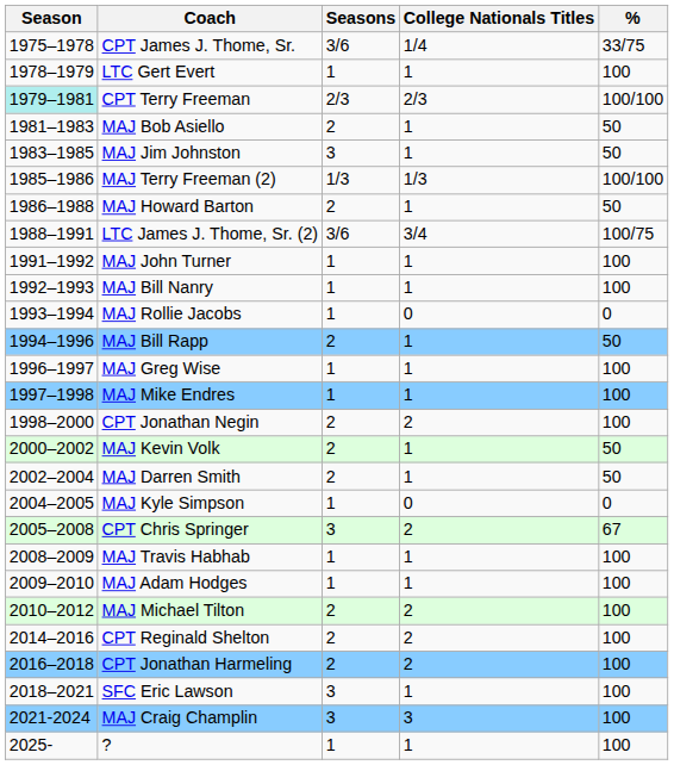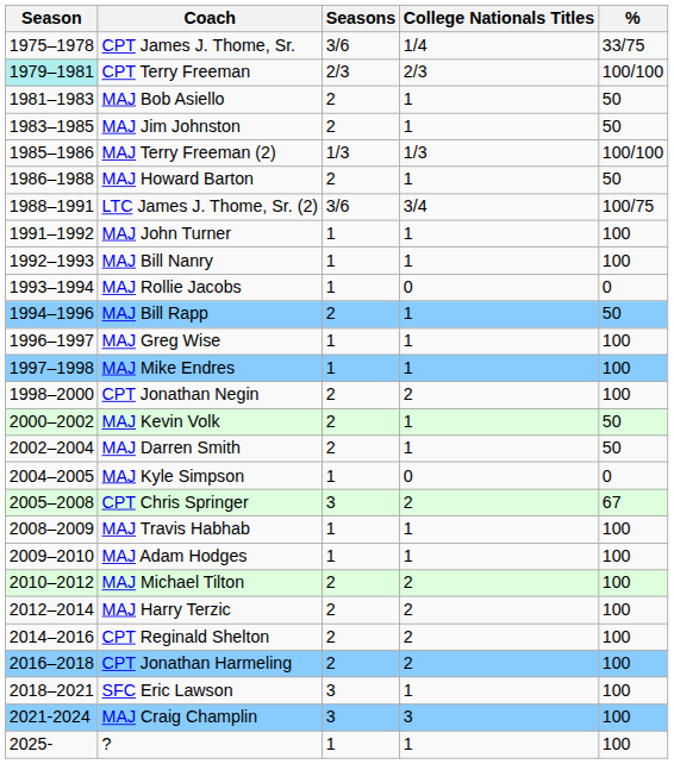- row: 1978–1979 | LTC Gert Evert | 1 | 1 | 100
MAJ Jim Johnston | Seasons: 3 -> 2
+ row: 2012–2014 | MAJ Harry Terzic | 2 | 2 | 100
